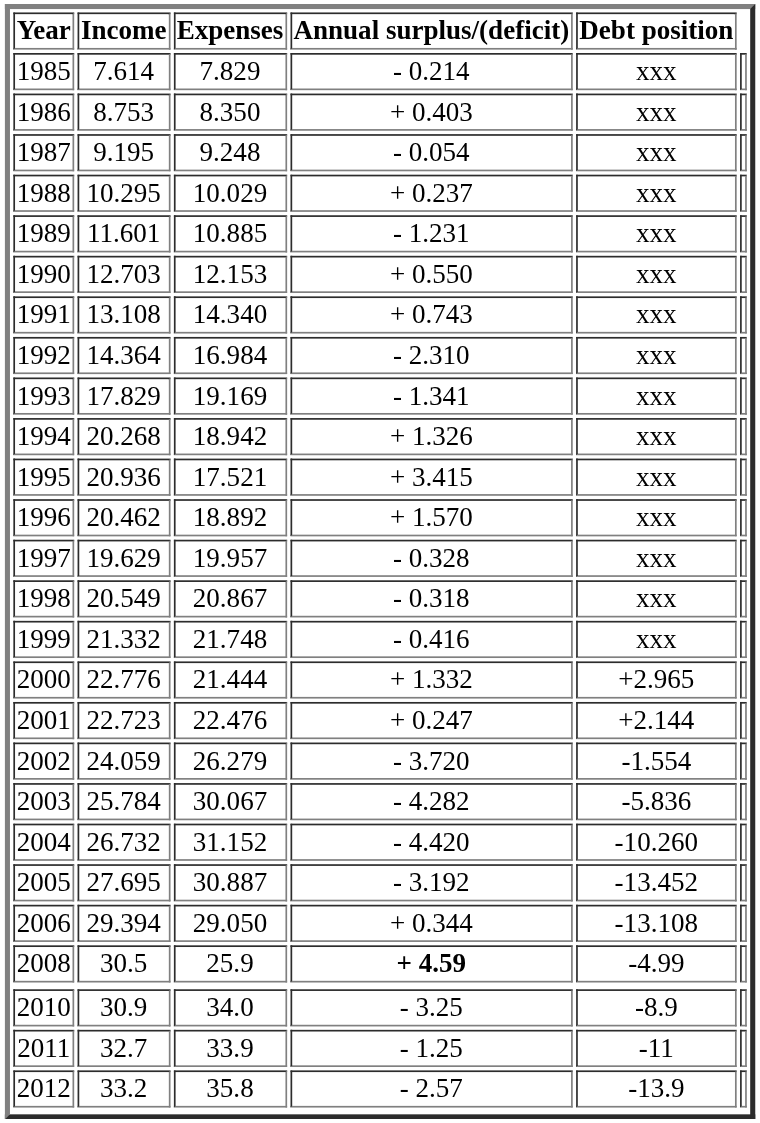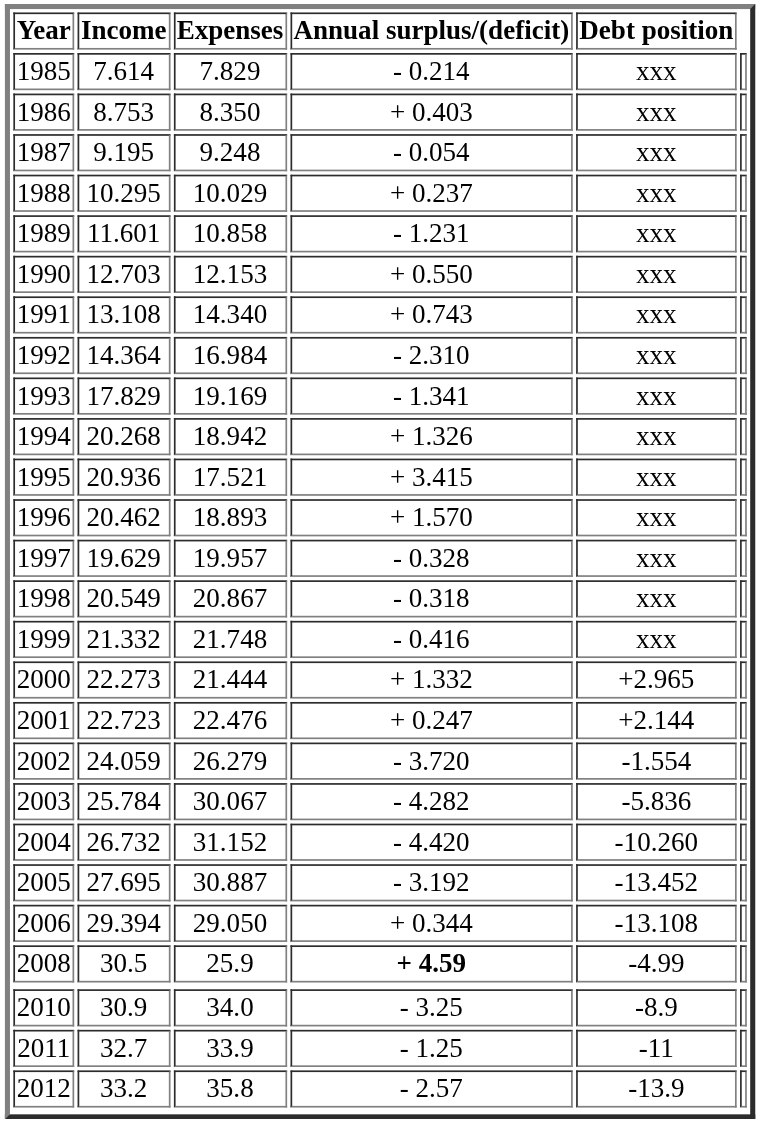1989 | Expenses: 10.885 -> 10.858
1996 | Expenses: 18.892 -> 18.893
2000 | Income: 22.776 -> 22.273
